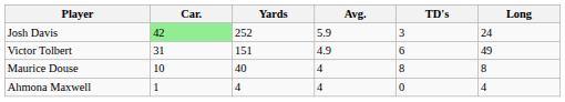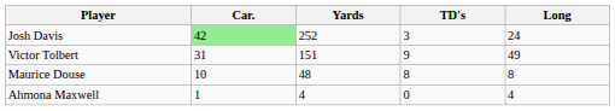- column: Avg. | 5.9 | 4.9 | 4 | 4
Victor Tolbert | TD's: 6 -> 9
Maurice Douse | Yards: 40 -> 48
